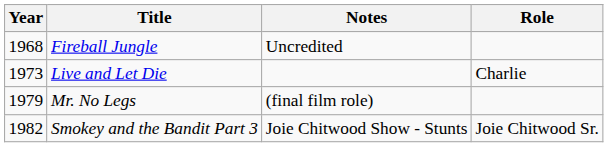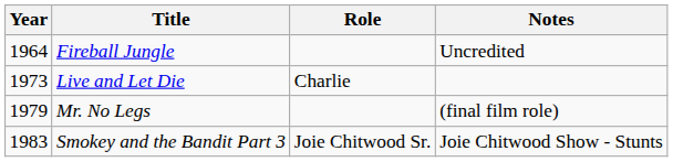columns swapped: Role <-> Notes
Fireball Jungle | Year: 1968 -> 1964
Smokey and the Bandit Part 3 | Year: 1982 -> 1983
